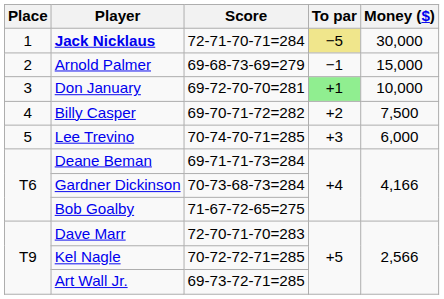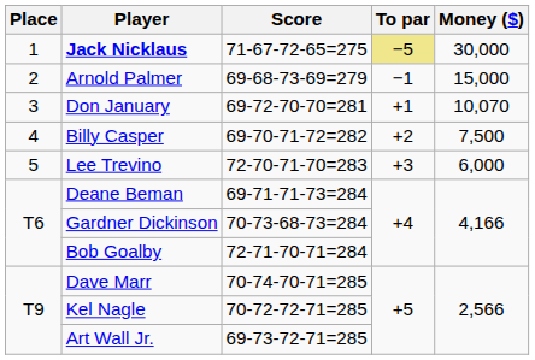Jack Nicklaus | Score: 72-71-70-71=284 -> 71-67-72-65=275
Don January | To par: lightgreen background -> no background
Don January | Money ($): 10,000 -> 10,070
Lee Trevino | Score: 70-74-70-71=285 -> 72-70-71-70=283
Bob Goalby | Score: 71-67-72-65=275 -> 72-71-70-71=284
Dave Marr | Score: 72-70-71-70=283 -> 70-74-70-71=285
